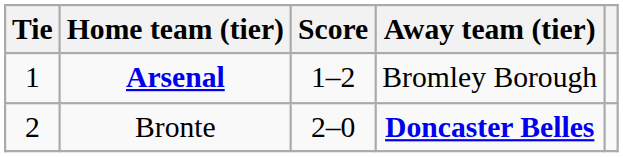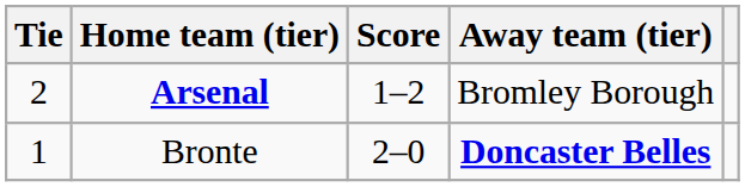Arsenal | Tie: 1 -> 2
Bronte | Tie: 2 -> 1
